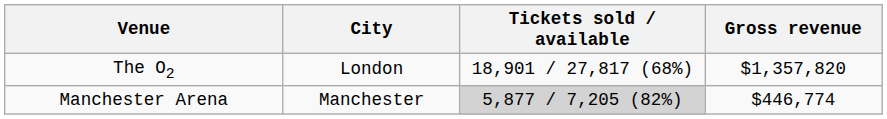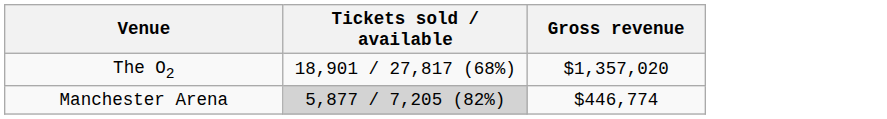- column: City | London | Manchester
The O2 | Gross revenue: $1,357,820 -> $1,357,020
